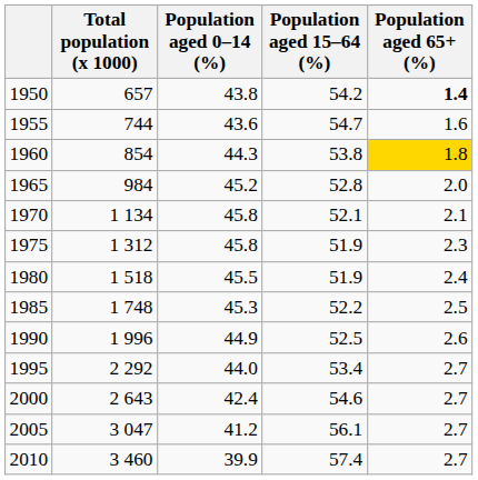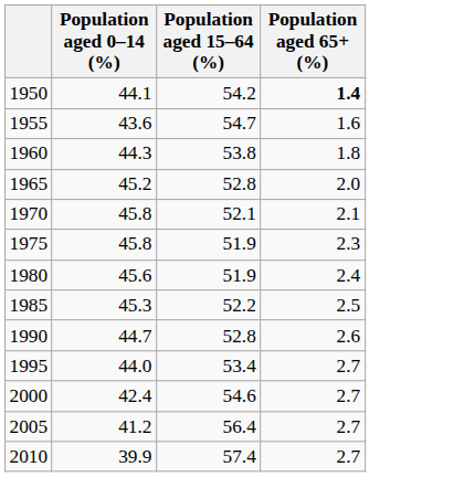- column: Total population (x 1000) | 657 | 744 | 854 | 984 | 1 134 | 1 312 | 1 518 | 1 748 | 1 996 | 2 292 | 2 643 | 3 047 | 3 460
1950 | Population aged 0–14 (%): 43.8 -> 44.1
1960 | Population aged 65+ (%): gold background -> no background
1980 | Population aged 0–14 (%): 45.5 -> 45.6
1990 | Population aged 0–14 (%): 44.9 -> 44.7
1990 | Population aged 15–64 (%): 52.5 -> 52.8
2005 | Population aged 15–64 (%): 56.1 -> 56.4
